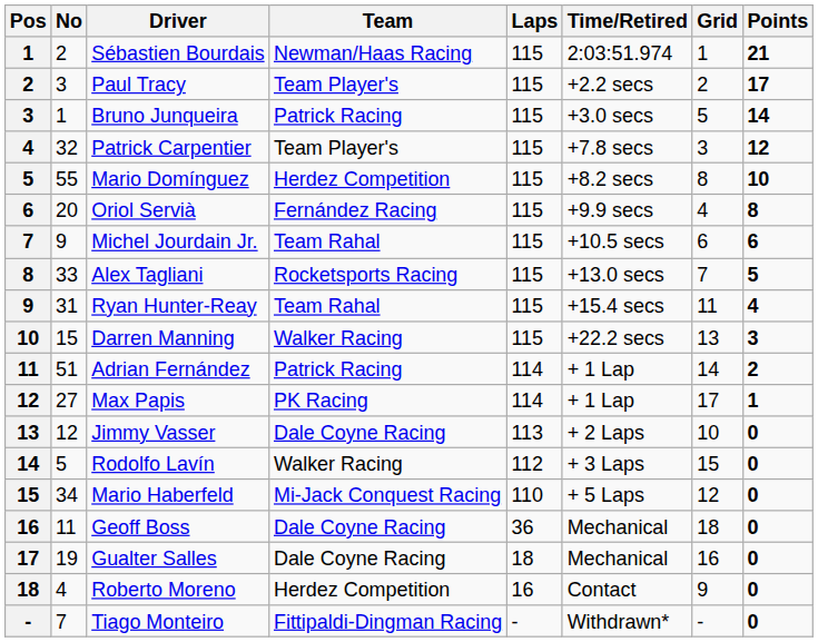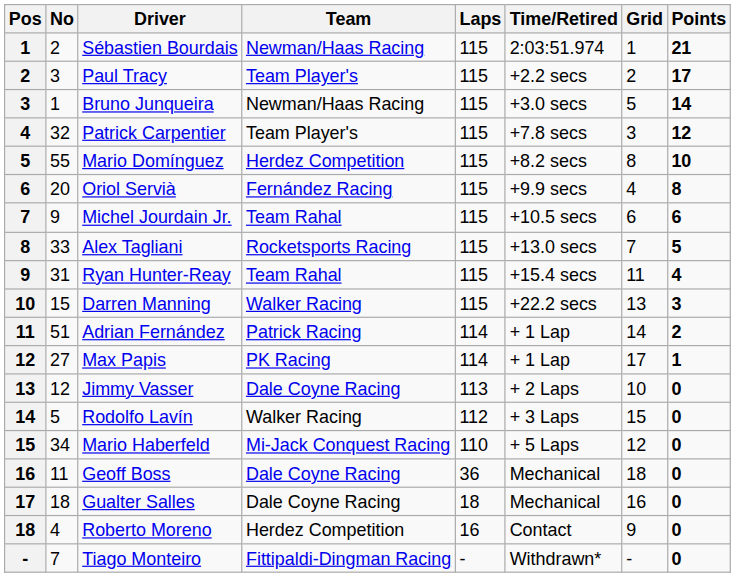Bruno Junqueira | Team: Patrick Racing -> Newman/Haas Racing
Gualter Salles | No: 19 -> 18
